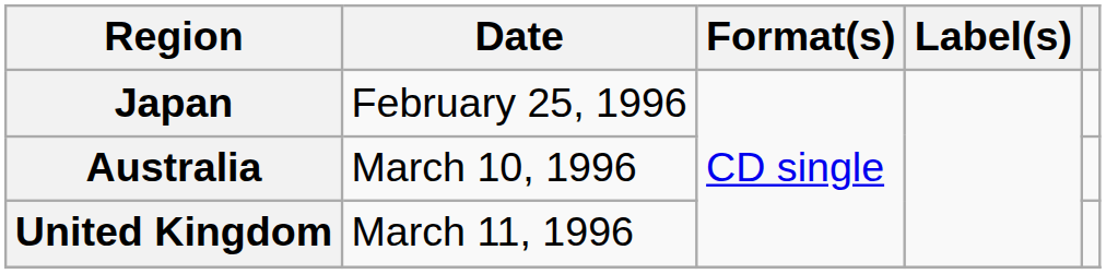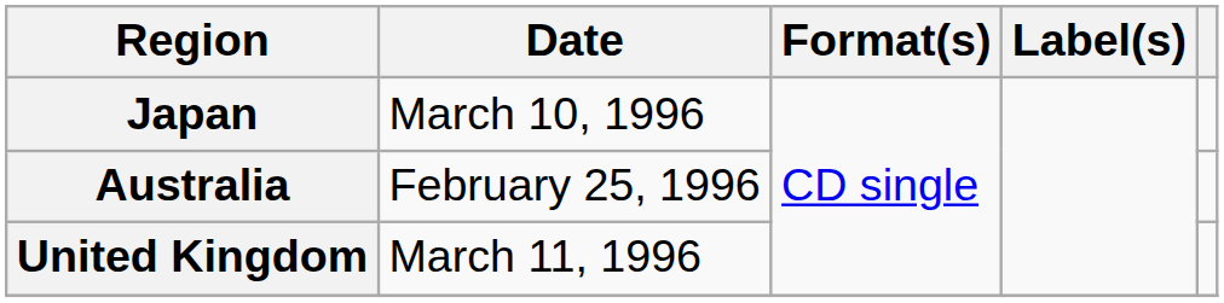Japan | Date: February 25, 1996 -> March 10, 1996
Australia | Date: March 10, 1996 -> February 25, 1996
